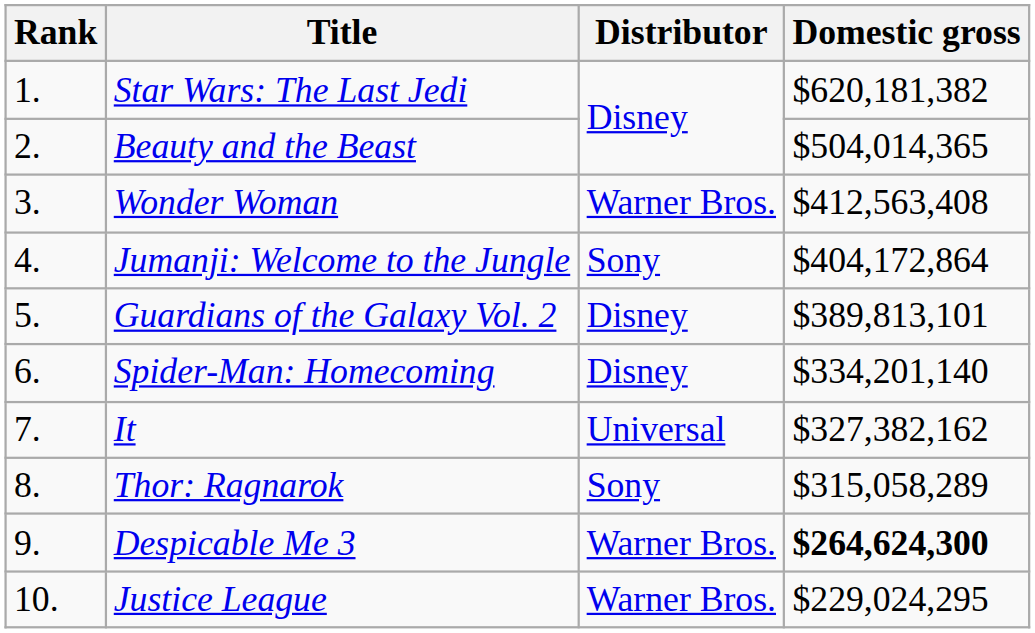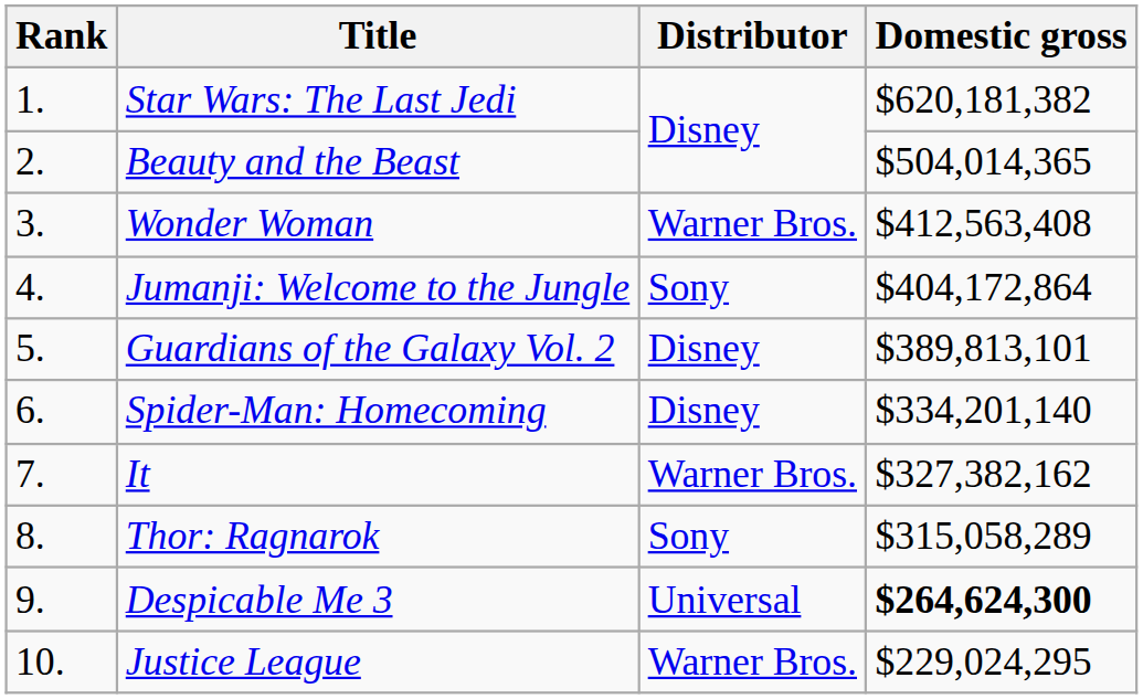It | Distributor: Universal -> Warner Bros.
Despicable Me 3 | Distributor: Warner Bros. -> Universal
